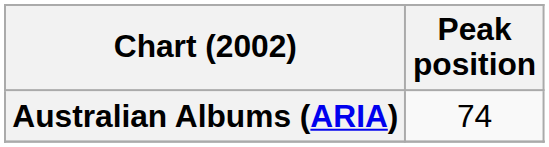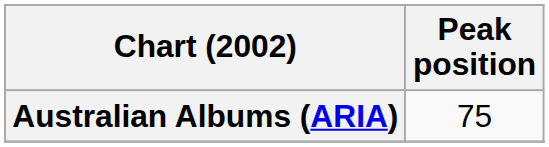Australian Albums (ARIA) | Peak position: 74 -> 75
